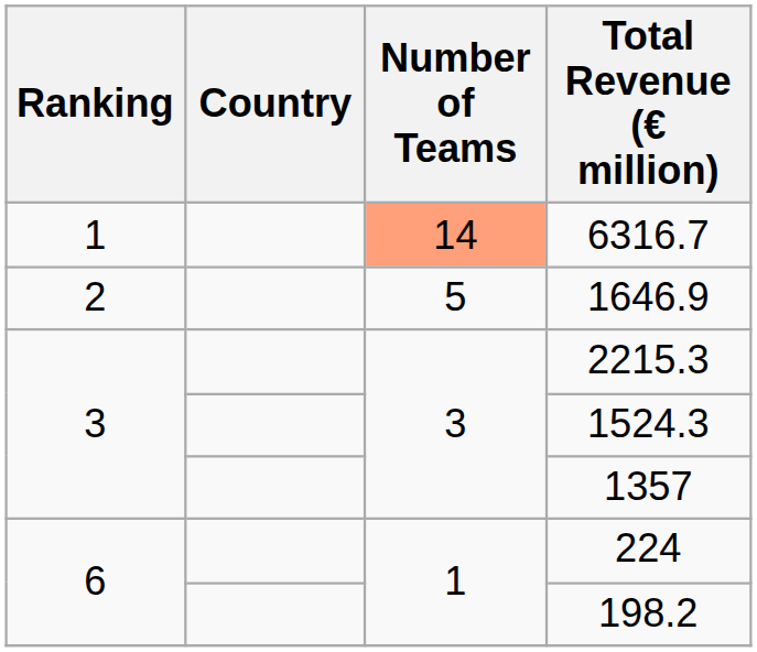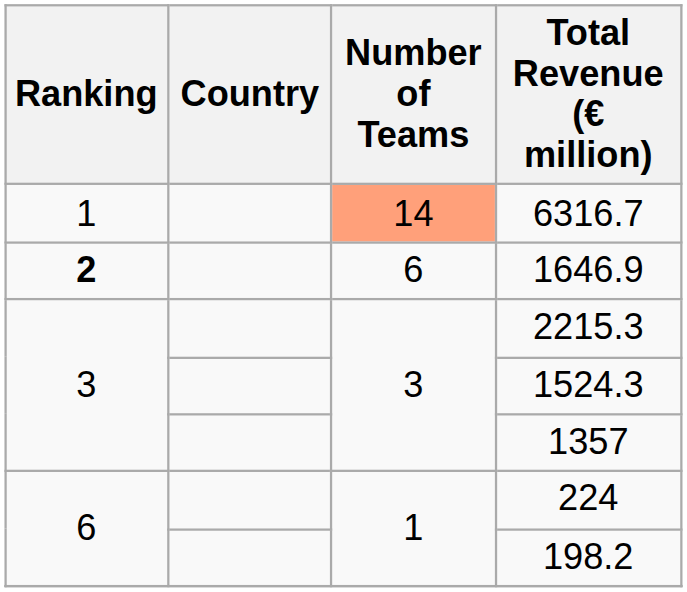1646.9 | Ranking: normal -> bold
1646.9 | Number of Teams: 5 -> 6
